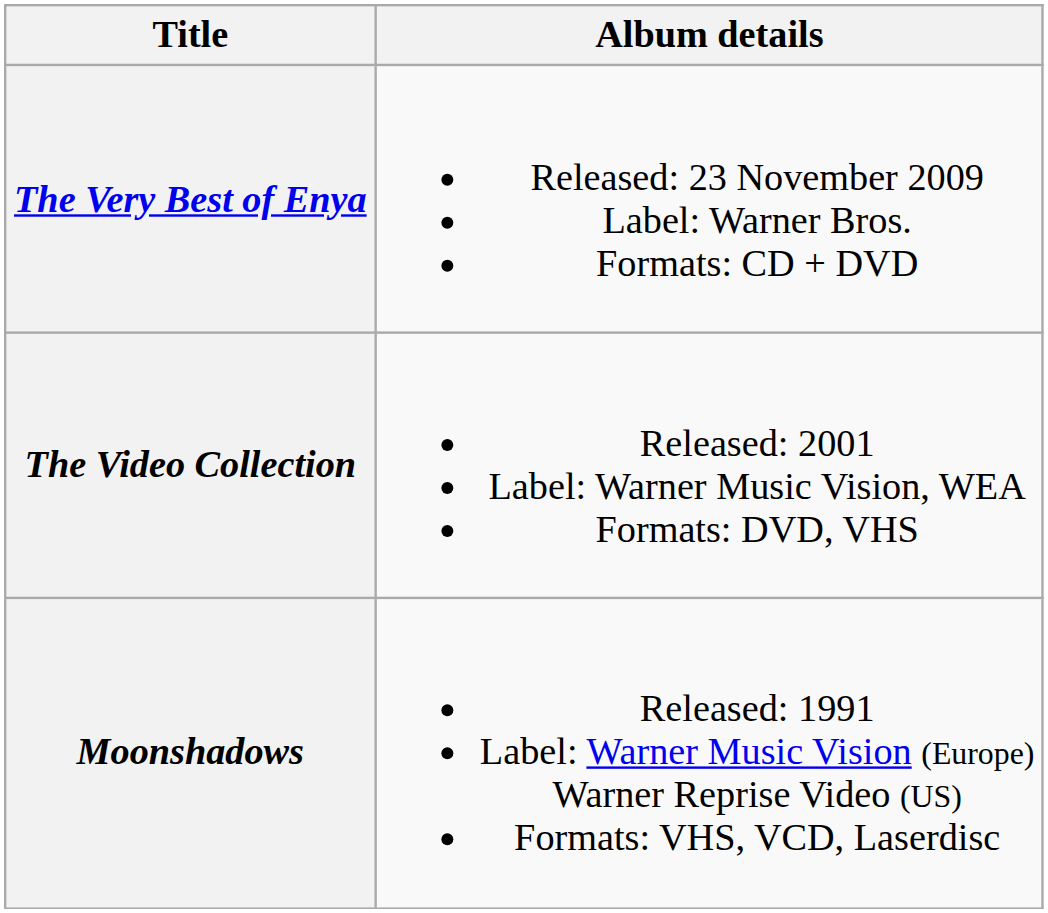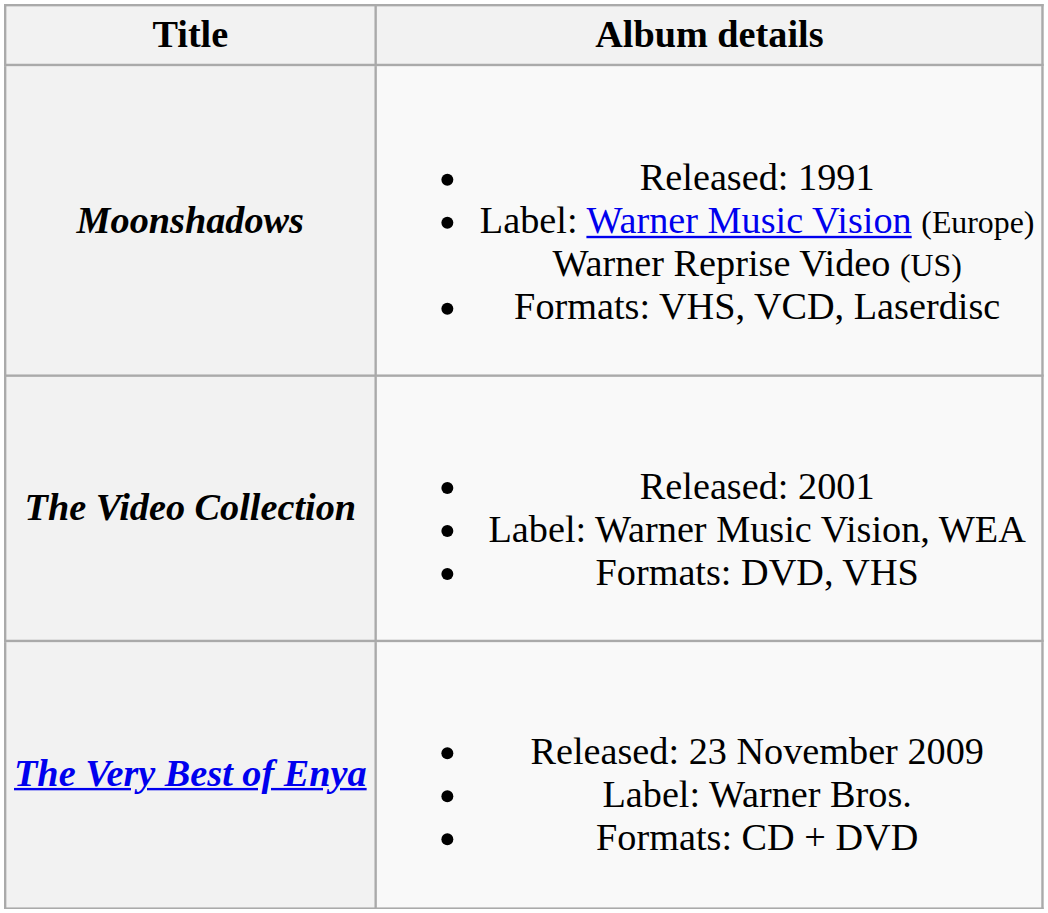rows swapped: Moonshadows <-> The Very Best of Enya
